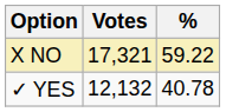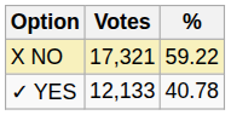✓ YES | Votes: 12,132 -> 12,133
